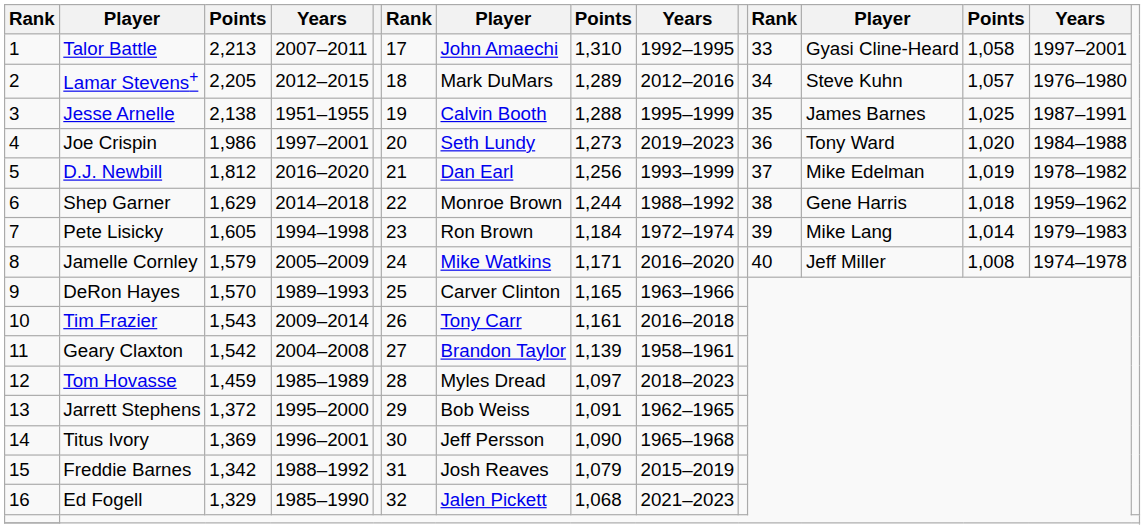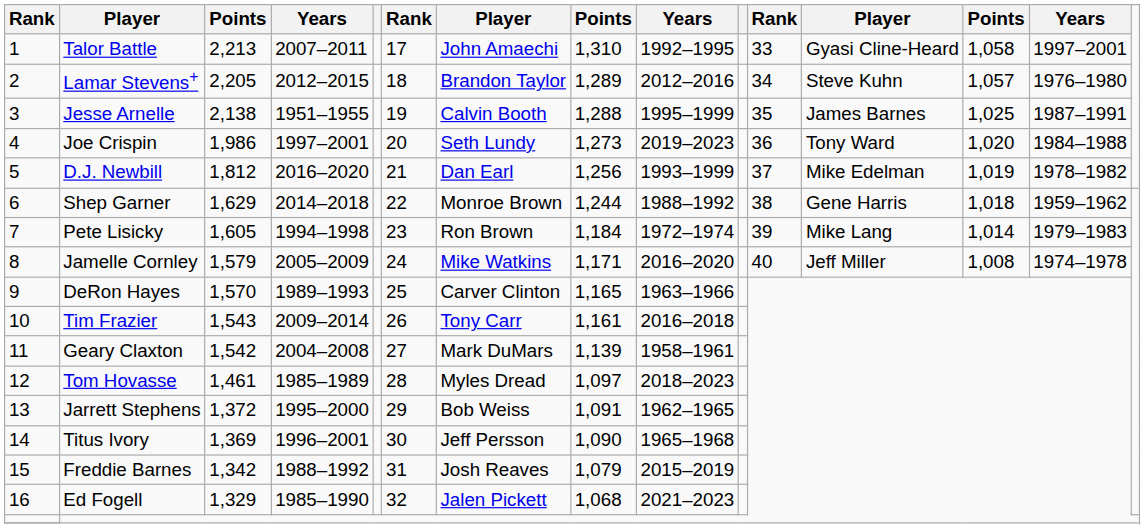Lamar Stevens+ | column 7: Mark DuMars -> Brandon Taylor
Geary Claxton | column 7: Brandon Taylor -> Mark DuMars
Tom Hovasse | column 3: 1,459 -> 1,461
